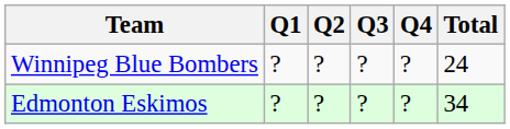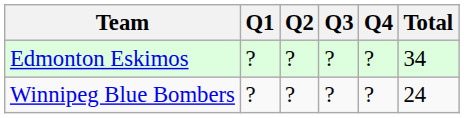rows swapped: Winnipeg Blue Bombers <-> Edmonton Eskimos
